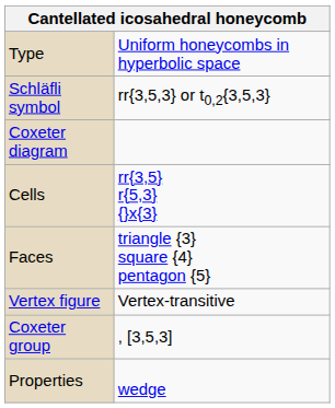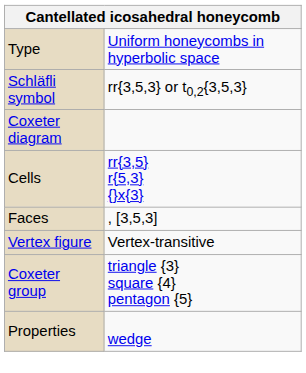Faces | column 2: triangle {3} square {4} pentagon {5} -> , [3,5,3]
Coxeter group | column 2: , [3,5,3] -> triangle {3} square {4} pentagon {5}
